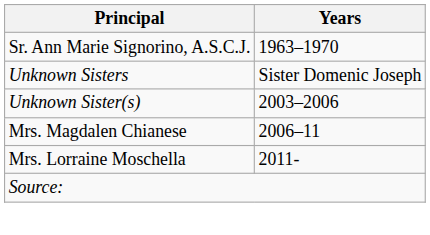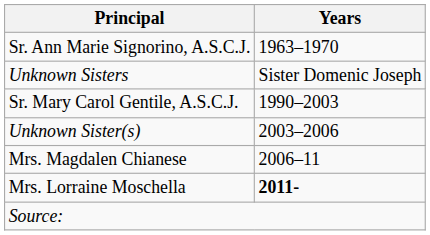+ row: Sr. Mary Carol Gentile, A.S.C.J. | 1990–2003
Mrs. Lorraine Moschella | Years: normal -> bold
